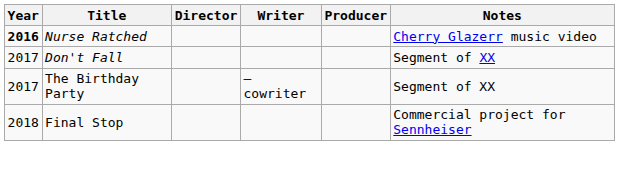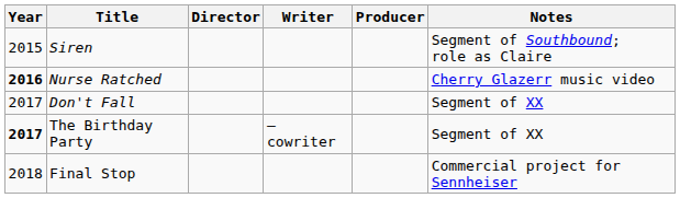+ row: 2015 | Siren | Segment of Southbound; role as Claire
The Birthday Party | Year: normal -> bold
